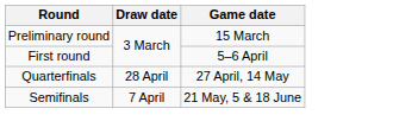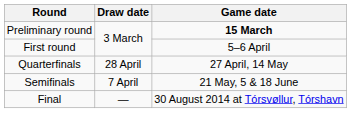Preliminary round | Game date: normal -> bold
+ row: Final | — | 30 August 2014 at Tórsvøllur, Tórshavn
